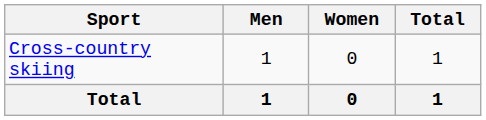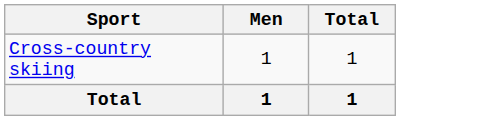- column: Women | 0 | 0
